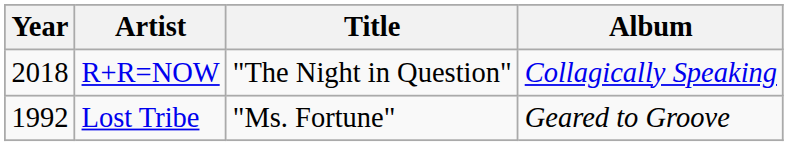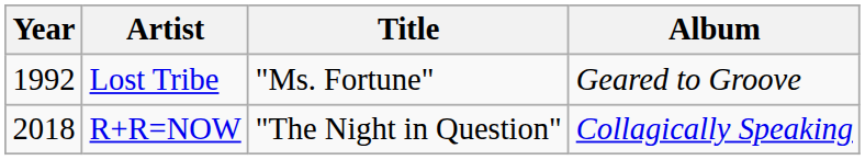rows swapped: Lost Tribe <-> R+R=NOW
